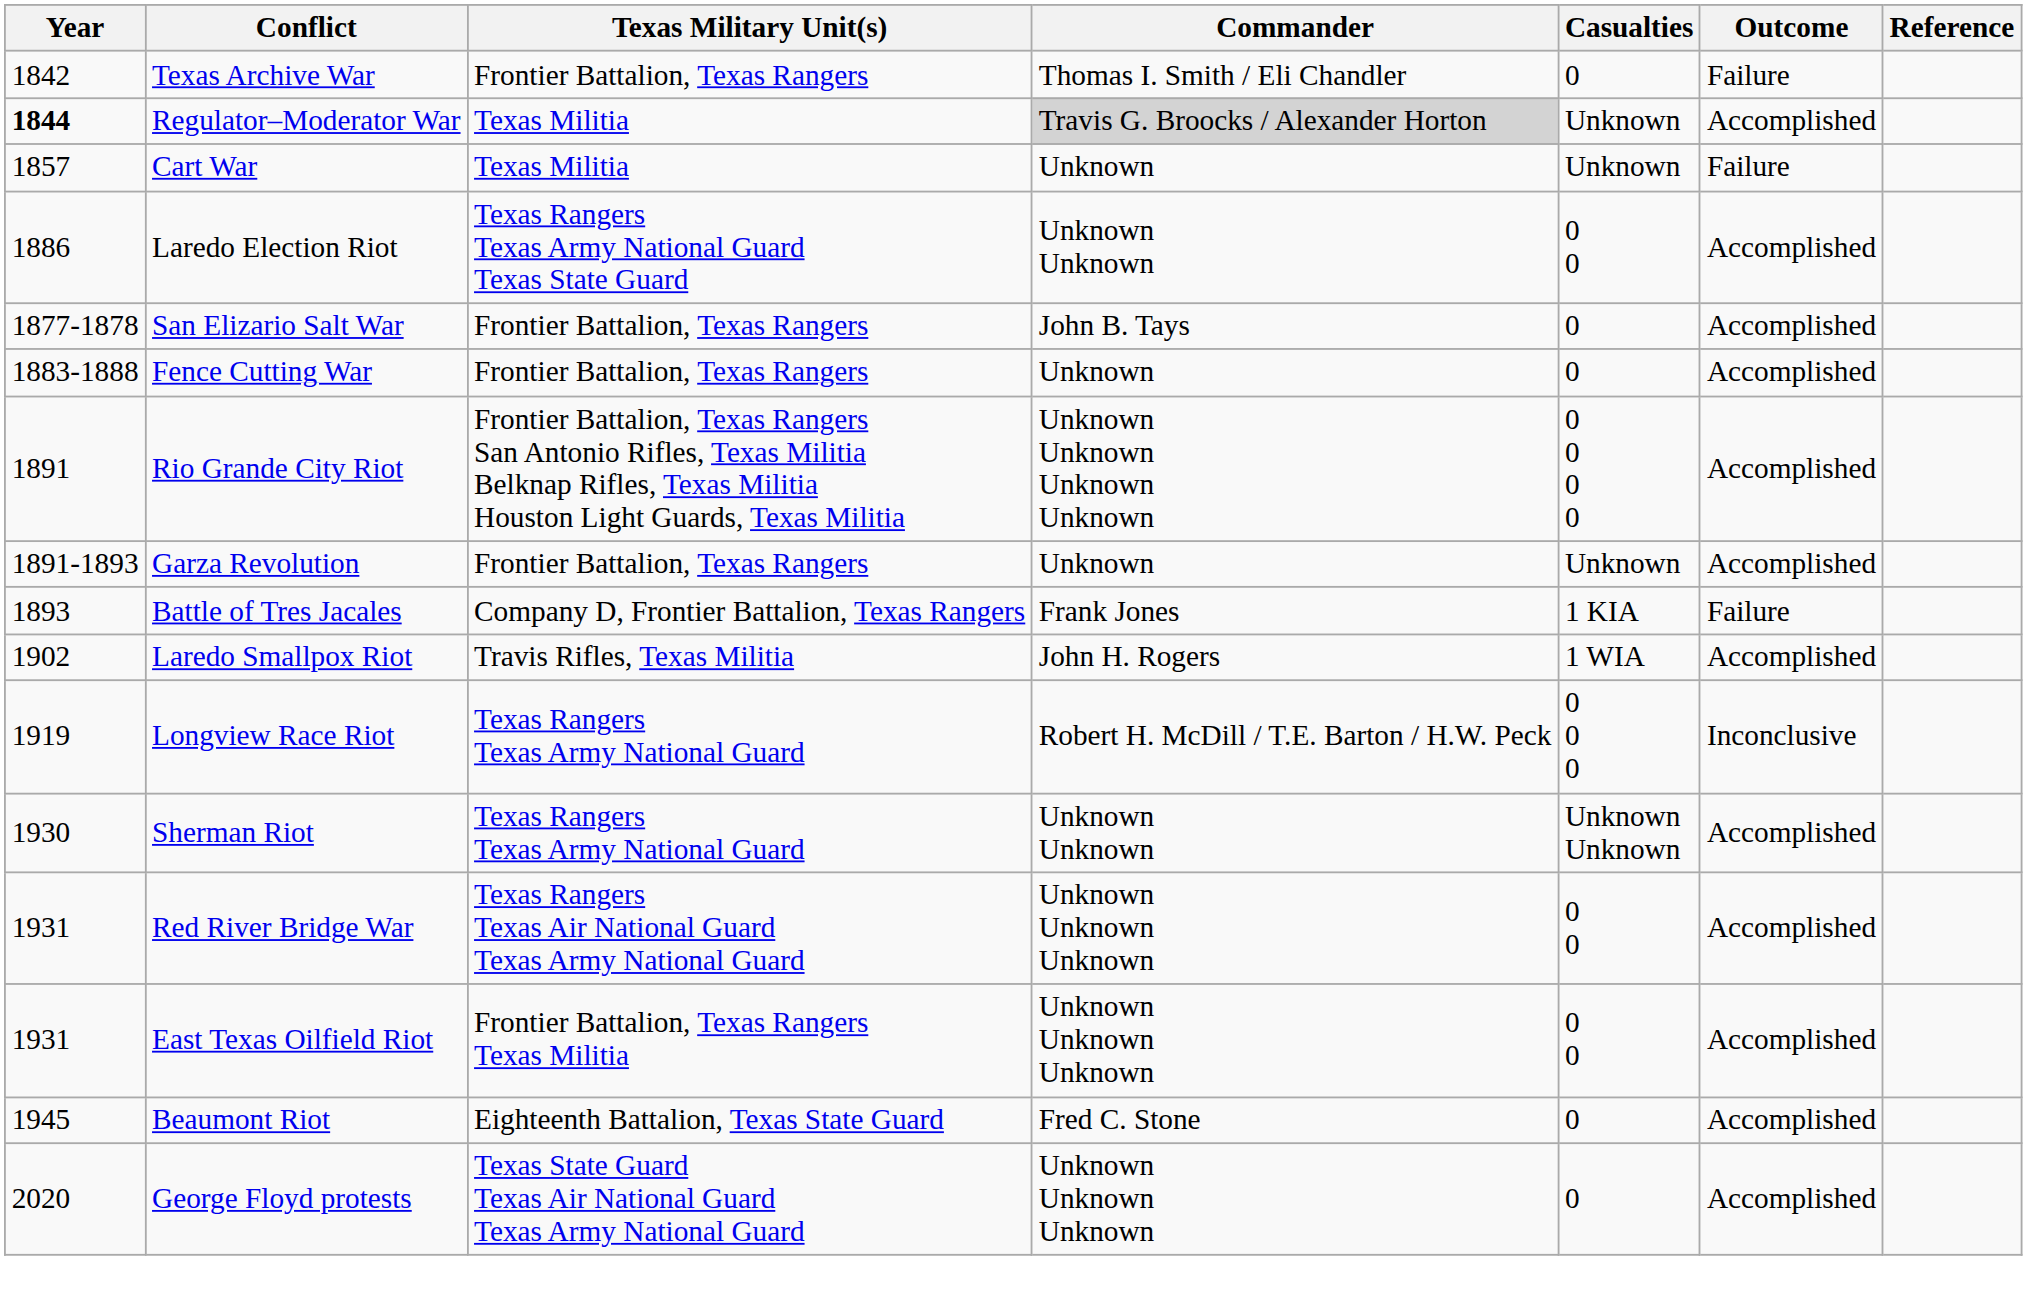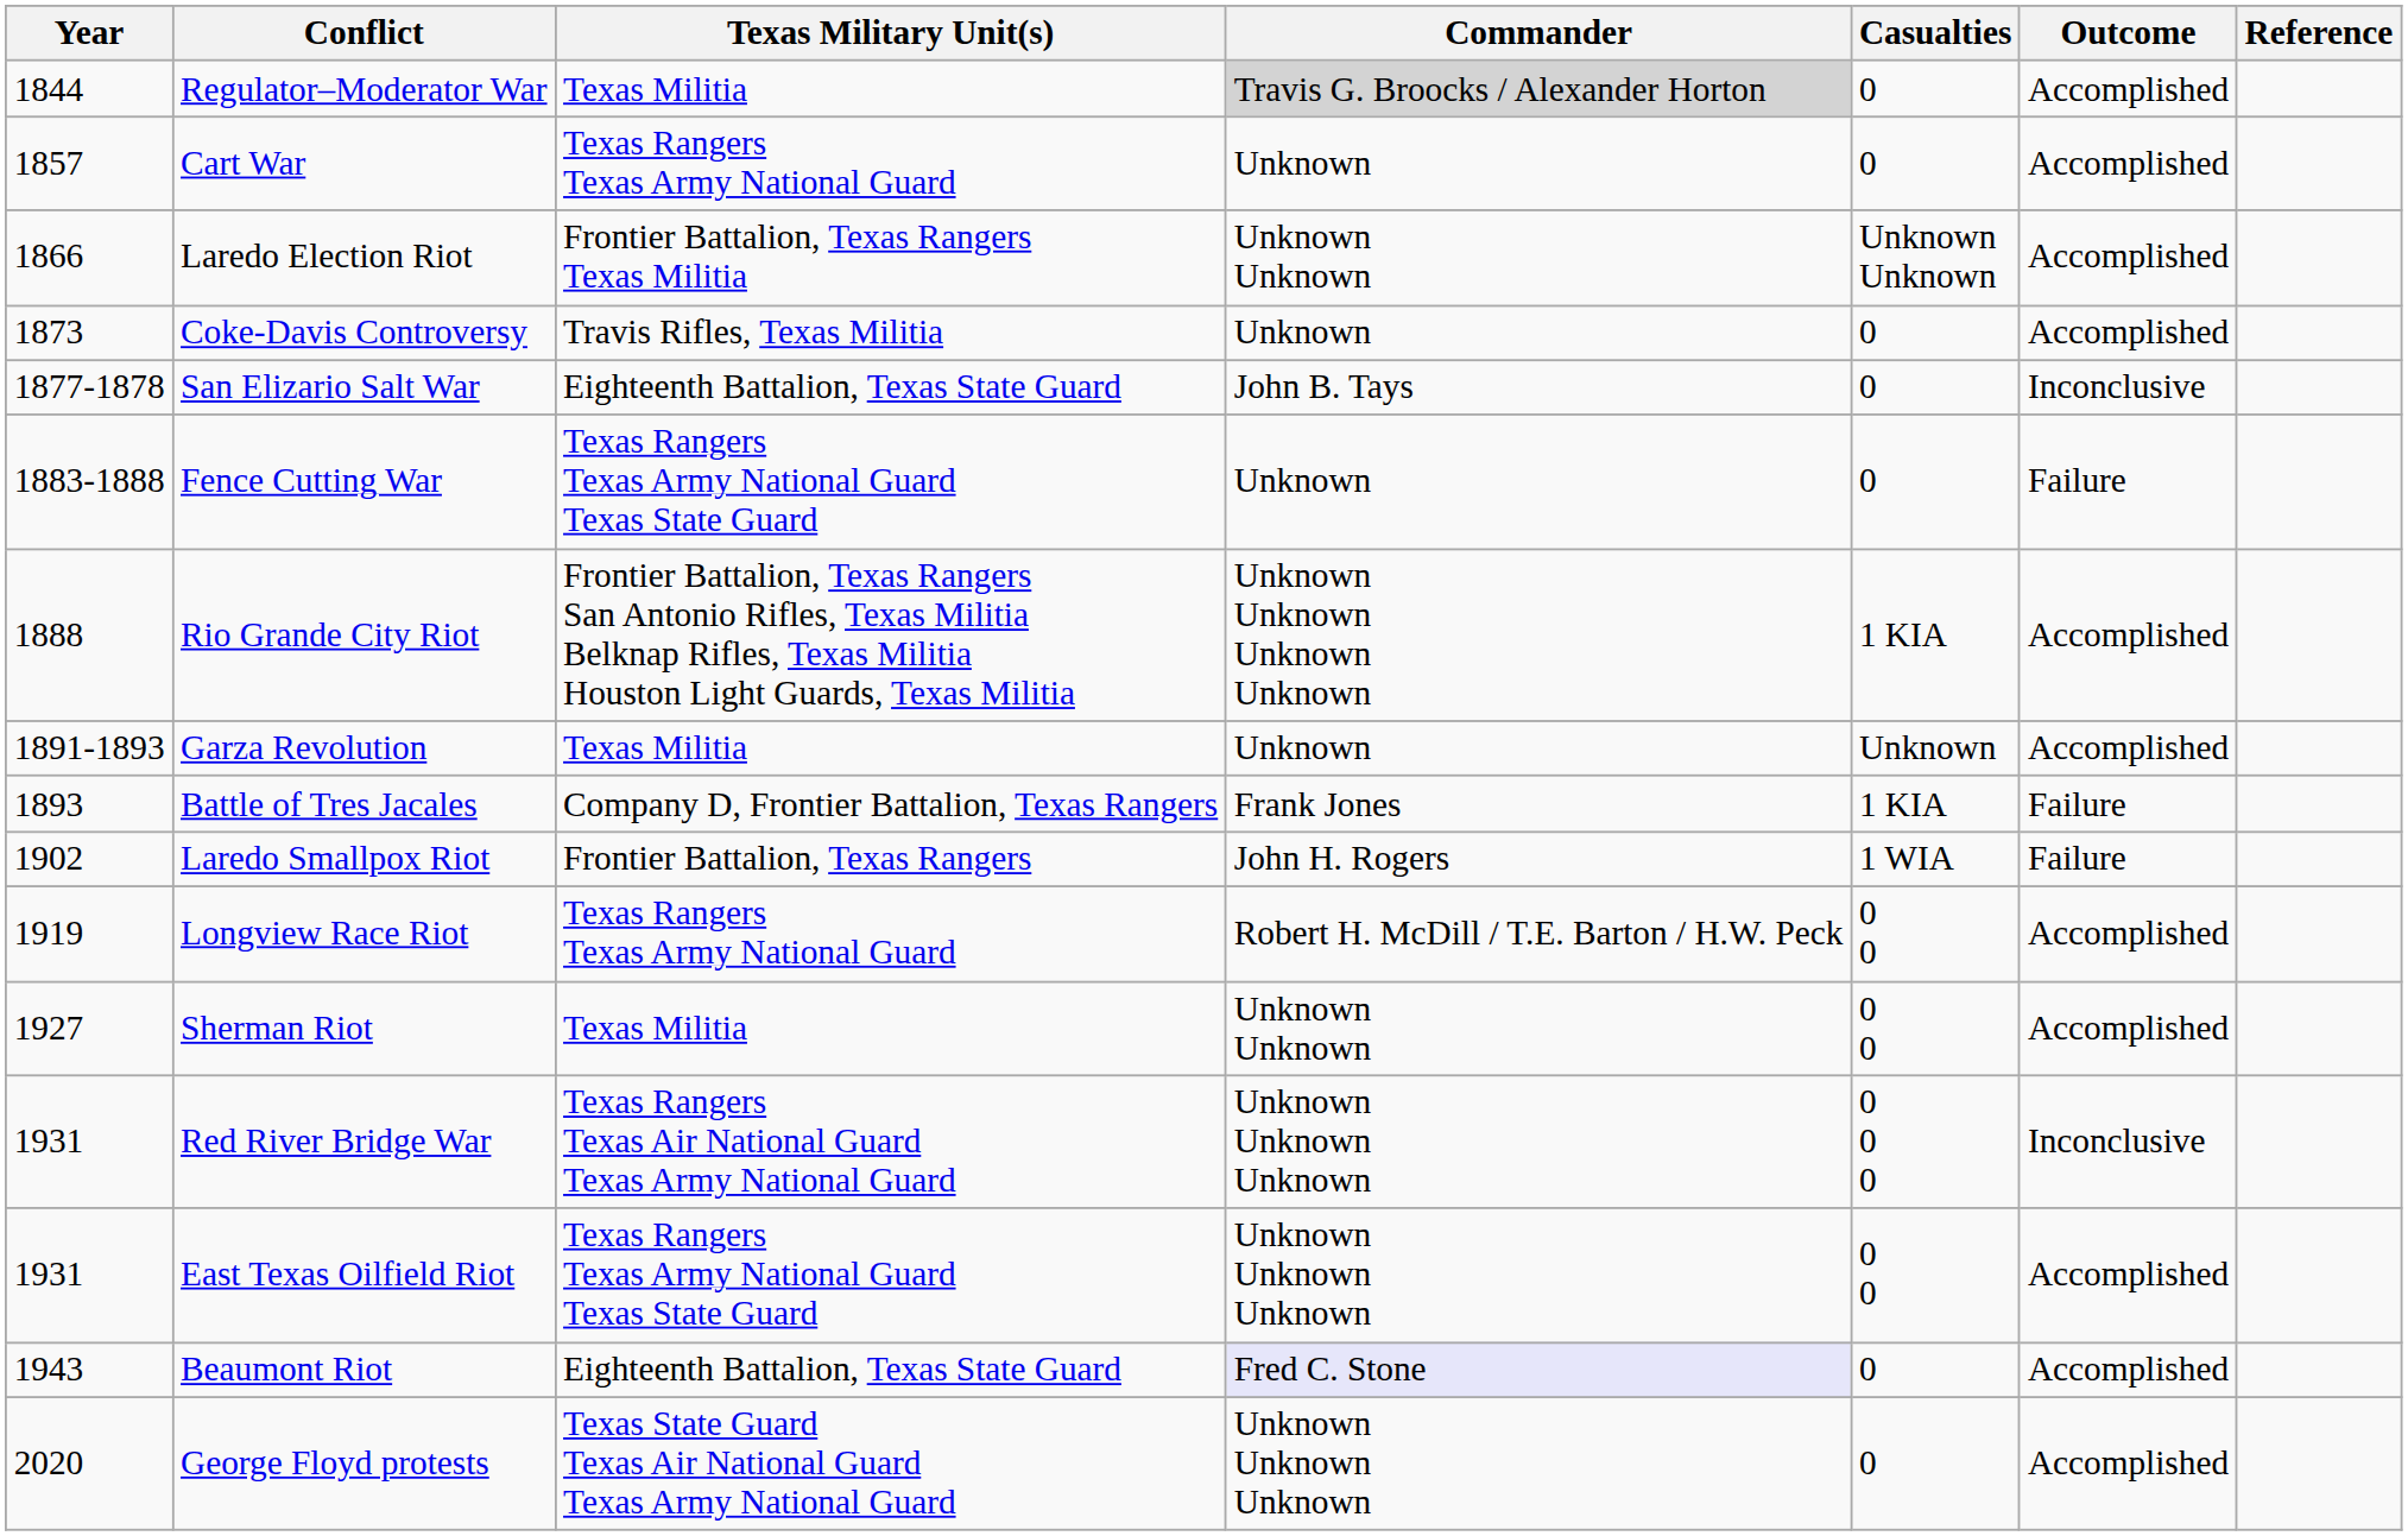- row: 1842 | Texas Archive War | Frontier Battalion, Texas Rangers | Thomas I. Smith / Eli Chandler | 0 | Failure
Regulator–Moderator War | Year: bold -> normal
Regulator–Moderator War | Casualties: Unknown -> 0
Cart War | Texas Military Unit(s): Texas Militia -> Texas Rangers Texas Army National Guard
Cart War | Casualties: Unknown -> 0
Cart War | Outcome: Failure -> Accomplished
Laredo Election Riot | Year: 1886 -> 1866
Laredo Election Riot | Texas Military Unit(s): Texas Rangers Texas Army National Guard Texas State Guard -> Frontier Battalion, Texas Rangers Texas Militia
Laredo Election Riot | Casualties: 0 0 -> Unknown Unknown
+ row: 1873 | Coke-Davis Controversy | Travis Rifles, Texas Militia | Unknown | 0 | Accomplished
San Elizario Salt War | Texas Military Unit(s): Frontier Battalion, Texas Rangers -> Eighteenth Battalion, Texas State Guard
San Elizario Salt War | Outcome: Accomplished -> Inconclusive
Fence Cutting War | Texas Military Unit(s): Frontier Battalion, Texas Rangers -> Texas Rangers Texas Army National Guard Texas State Guard
Fence Cutting War | Outcome: Accomplished -> Failure
Rio Grande City Riot | Year: 1891 -> 1888
Rio Grande City Riot | Casualties: 0 0 0 0 -> 1 KIA
Garza Revolution | Texas Military Unit(s): Frontier Battalion, Texas Rangers -> Texas Militia
Laredo Smallpox Riot | Texas Military Unit(s): Travis Rifles, Texas Militia -> Frontier Battalion, Texas Rangers
Laredo Smallpox Riot | Outcome: Accomplished -> Failure
Longview Race Riot | Casualties: 0 0 0 -> 0 0
Longview Race Riot | Outcome: Inconclusive -> Accomplished
Sherman Riot | Year: 1930 -> 1927
Sherman Riot | Texas Military Unit(s): Texas Rangers Texas Army National Guard -> Texas Militia
Sherman Riot | Casualties: Unknown Unknown -> 0 0
Red River Bridge War | Casualties: 0 0 -> 0 0 0
Red River Bridge War | Outcome: Accomplished -> Inconclusive
East Texas Oilfield Riot | Texas Military Unit(s): Frontier Battalion, Texas Rangers Texas Militia -> Texas Rangers Texas Army National Guard Texas State Guard
Beaumont Riot | Year: 1945 -> 1943
Beaumont Riot | Commander: no background -> lavender background
